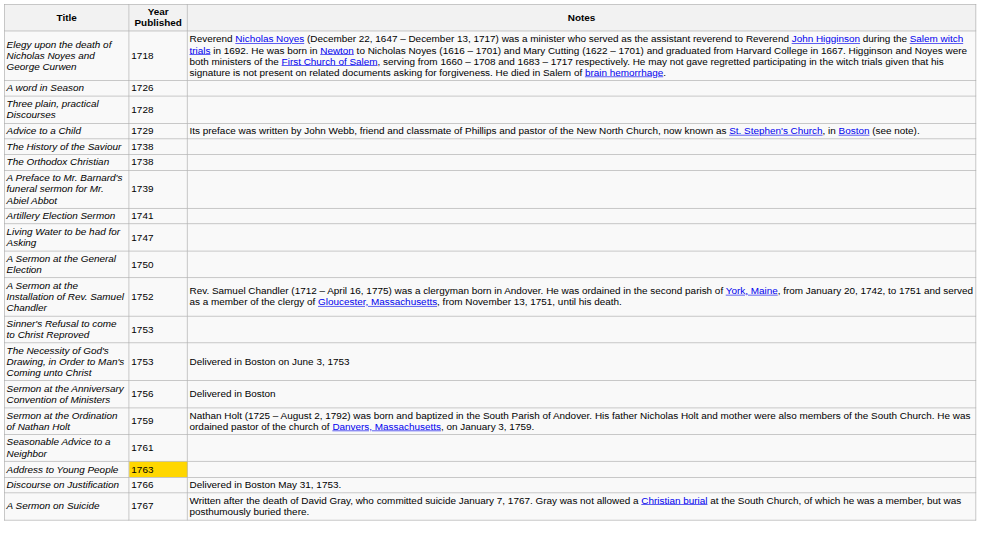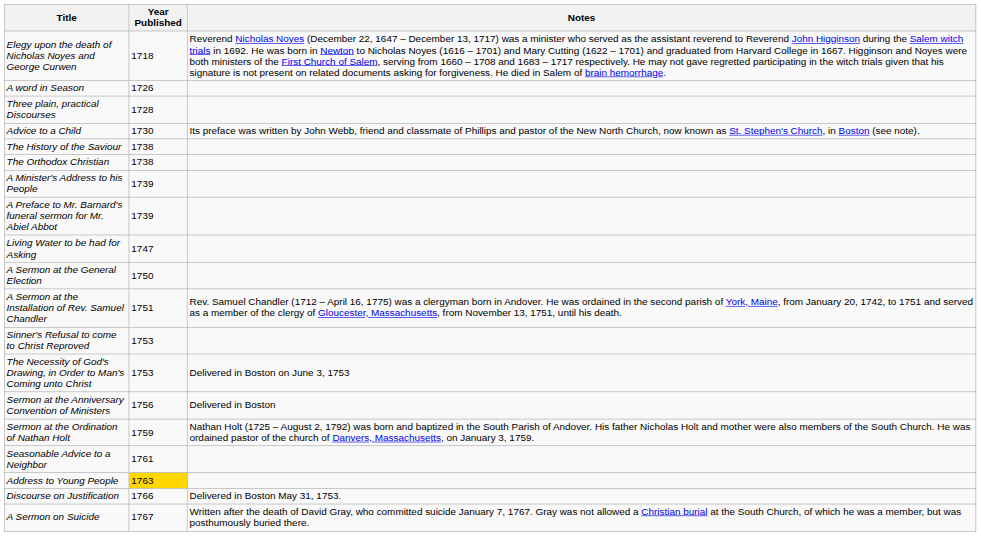Advice to a Child | Year Published: 1729 -> 1730
+ row: A Minister's Address to his People | 1739
- row: Artillery Election Sermon | 1741
A Sermon at the Installation of Rev. Samuel Chandler | Year Published: 1752 -> 1751
